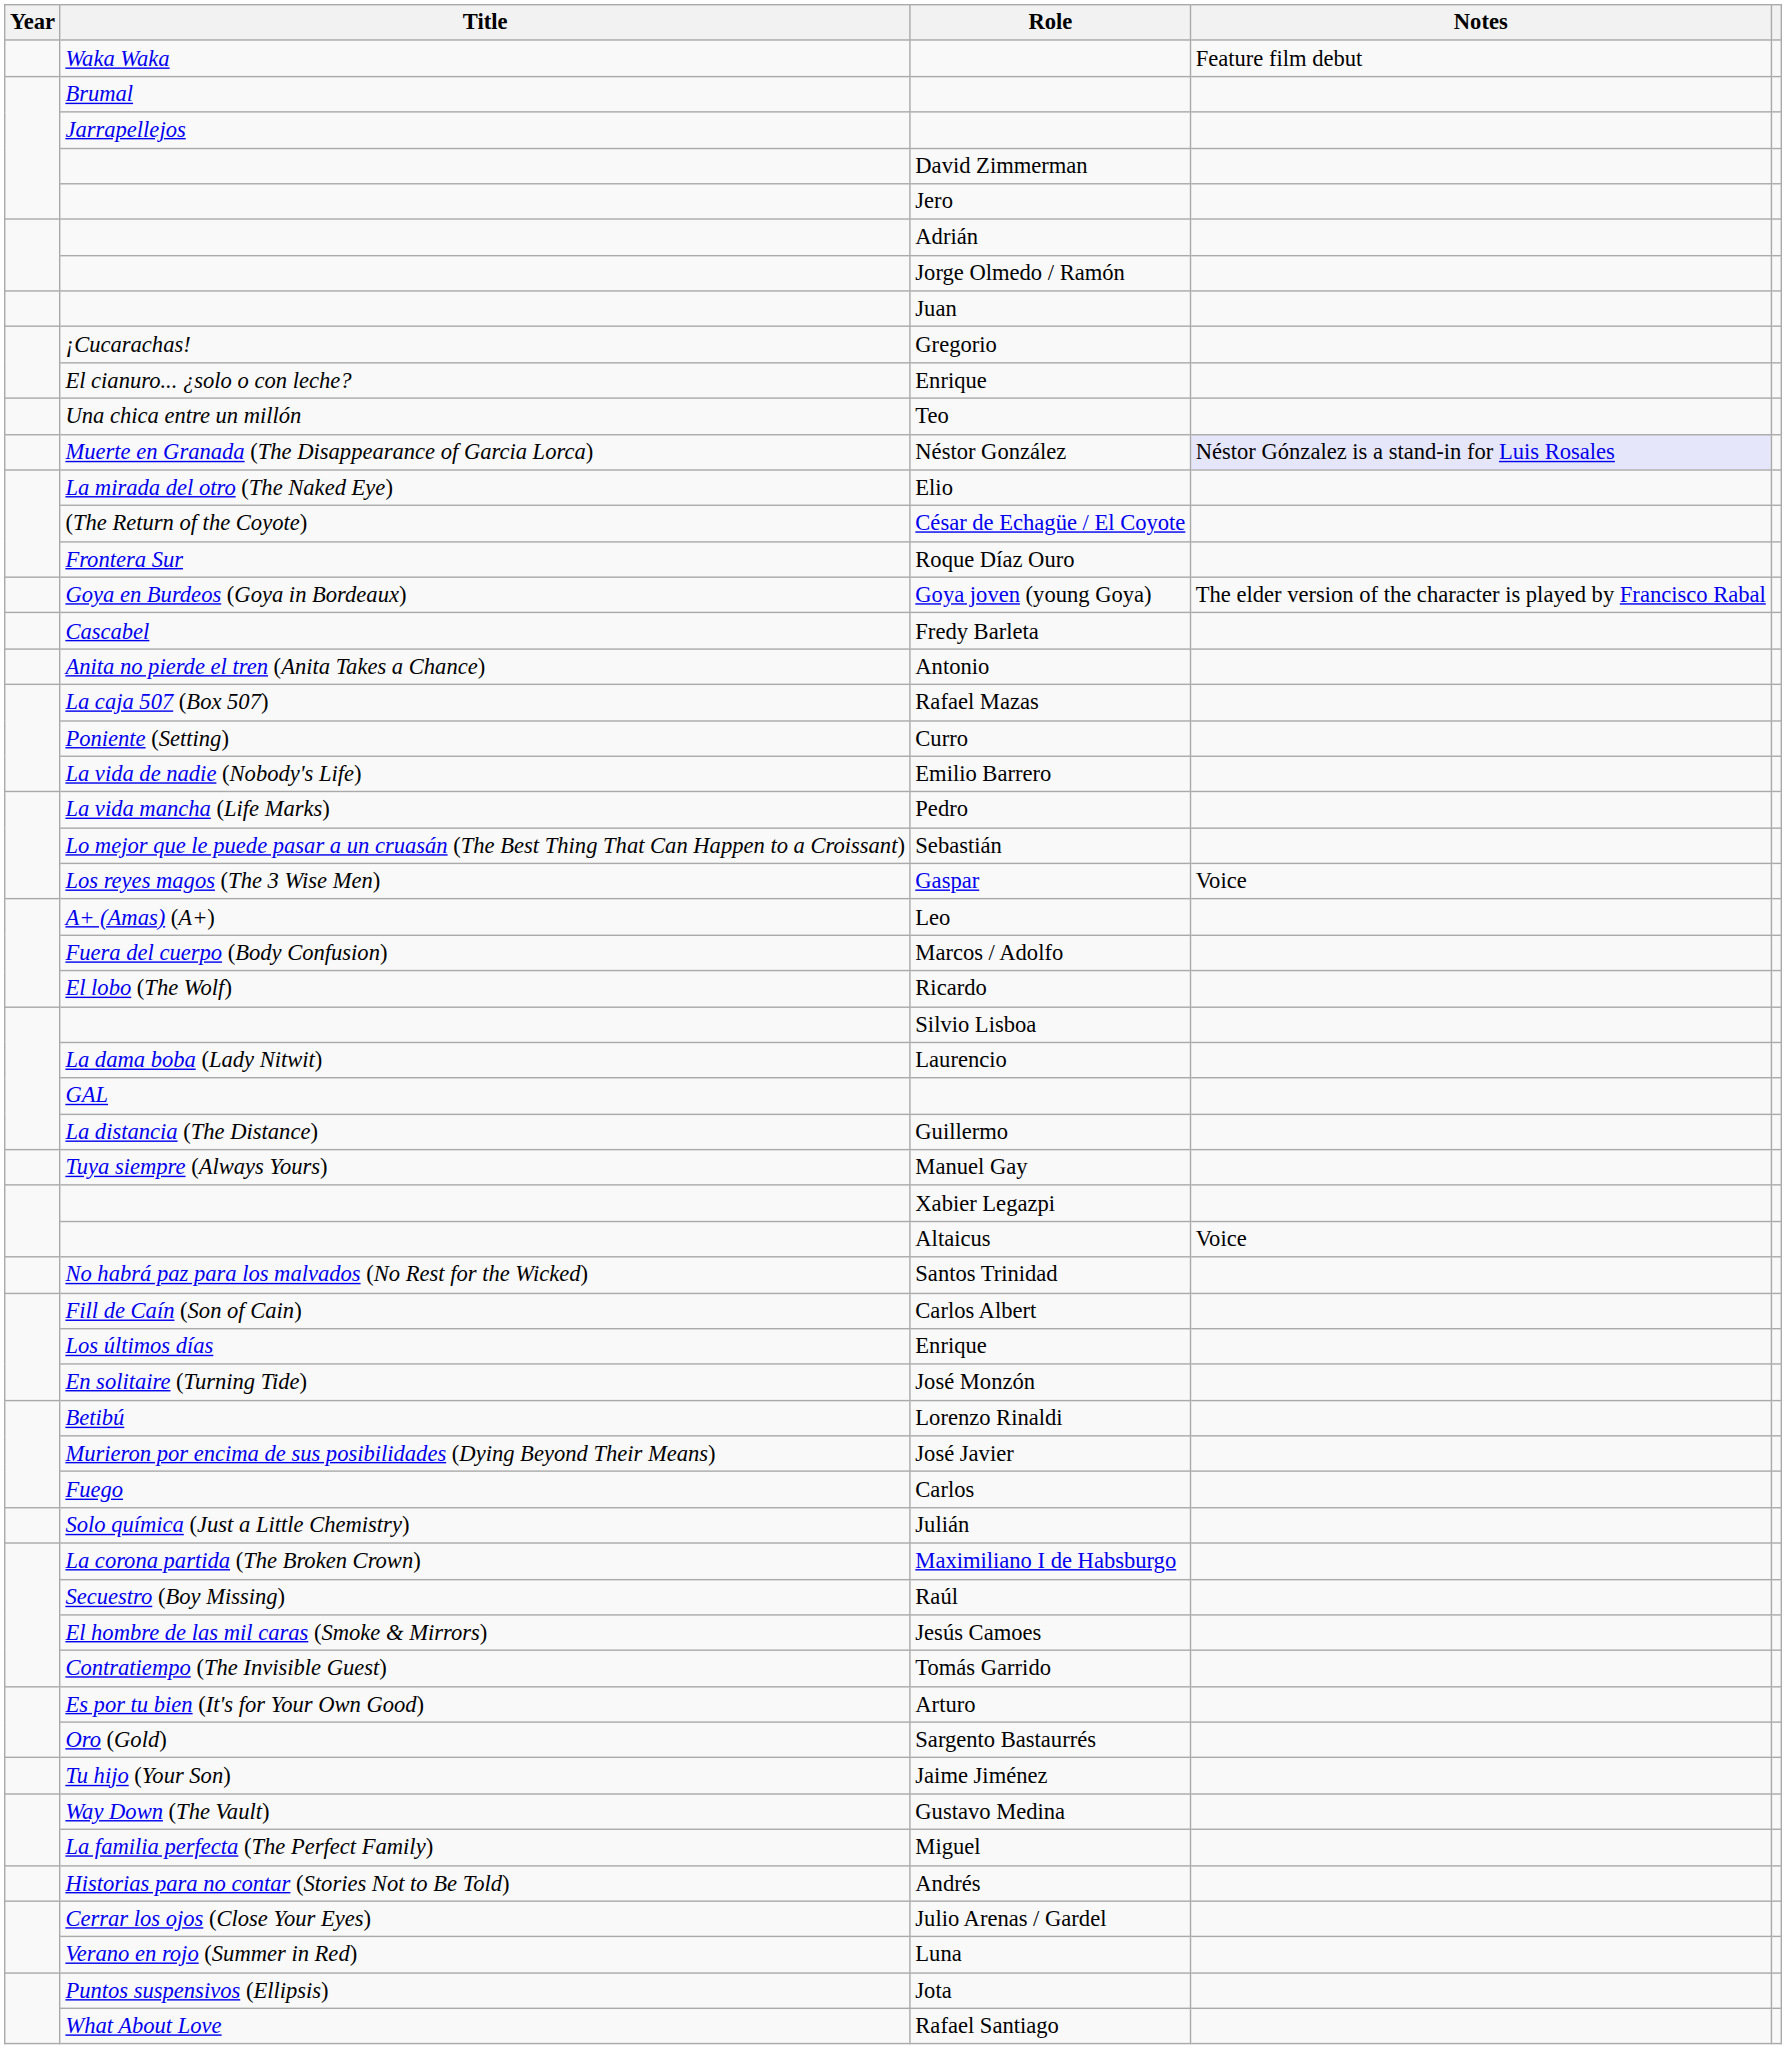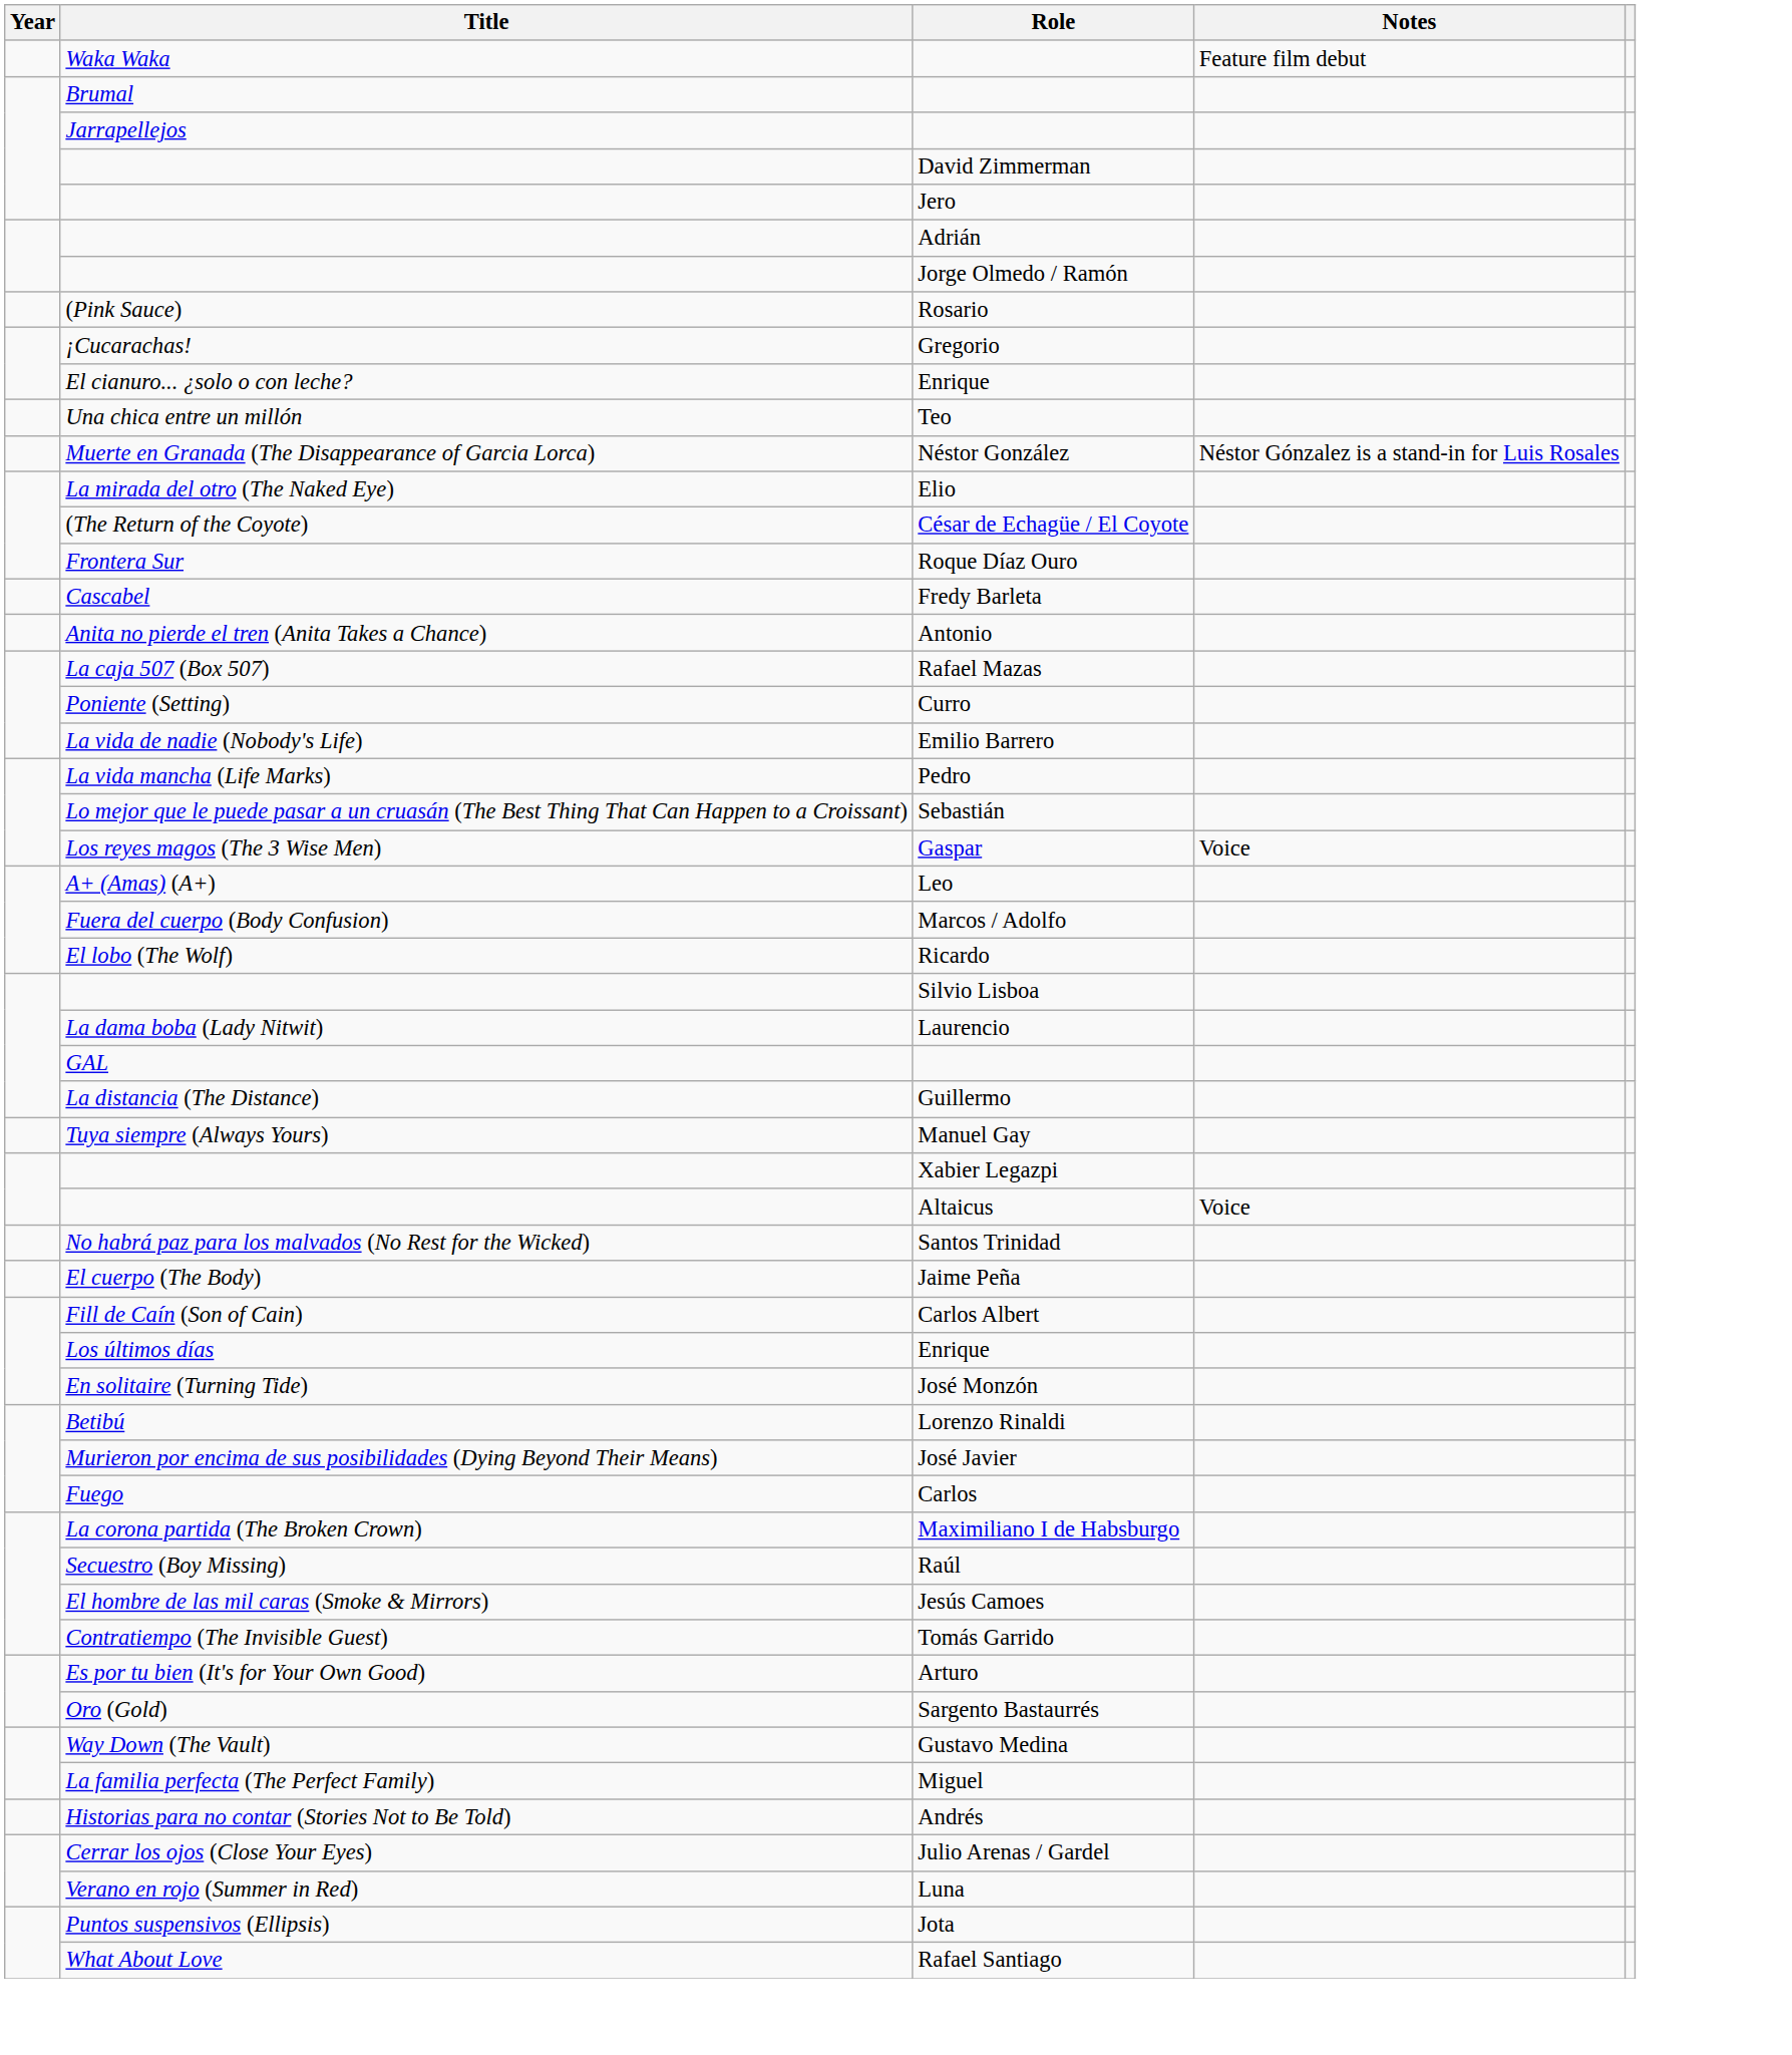+ row: (Pink Sauce) | Rosario
- row: Juan
Néstor González | Notes: lavender background -> no background
- row: Goya en Burdeos (Goya in Bordeaux) | Goya joven (young Goya) | The elder version of the character is played by Francisco Rabal
+ row: El cuerpo (The Body) | Jaime Peña
- row: Solo química (Just a Little Chemistry) | Julián
- row: Tu hijo (Your Son) | Jaime Jiménez
